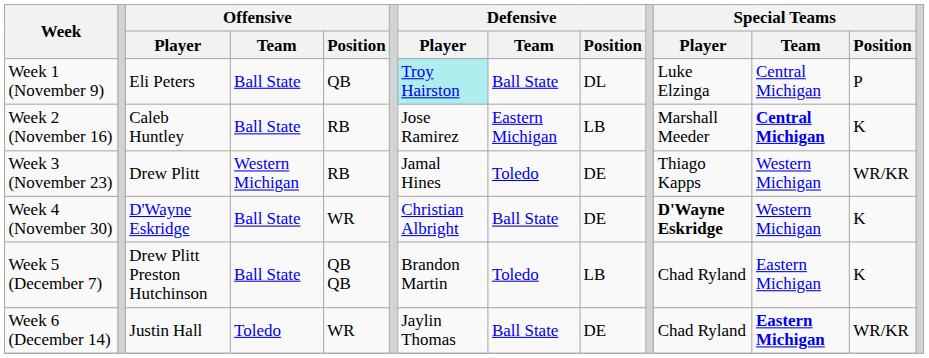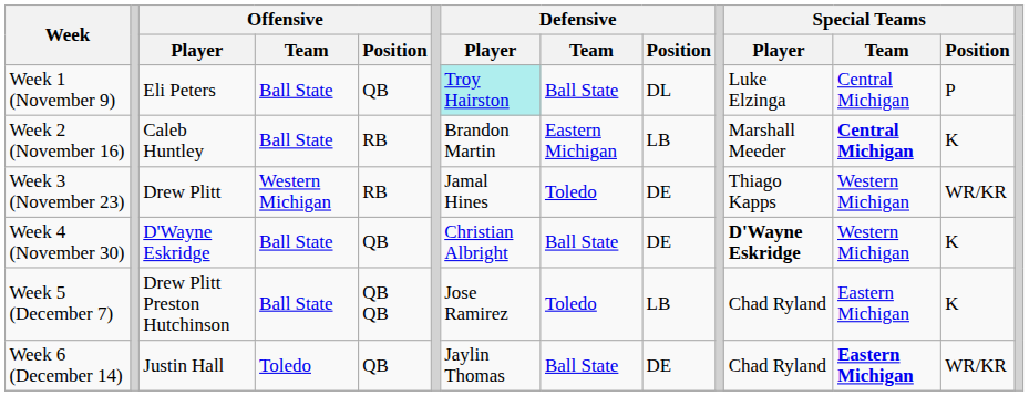Week 2 (November 16) | Defensive / Player: Jose Ramirez -> Brandon Martin
Week 4 (November 30) | Offensive / Position: WR -> QB
Week 5 (December 7) | Defensive / Player: Brandon Martin -> Jose Ramirez
Week 6 (December 14) | Offensive / Position: WR -> QB
